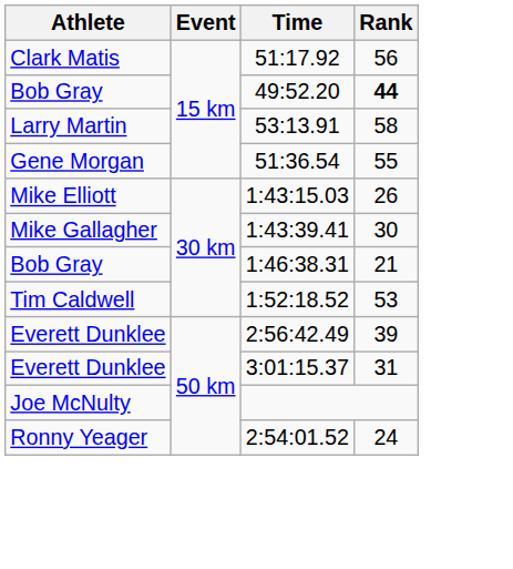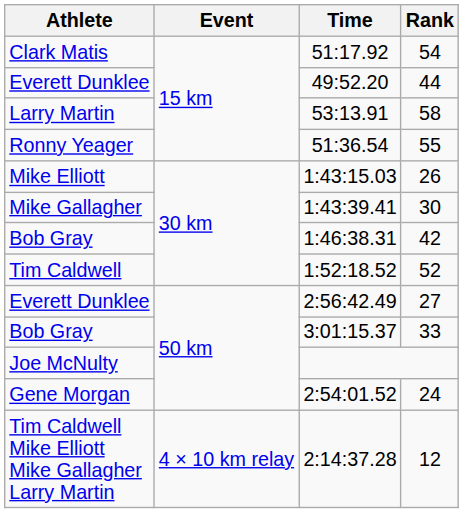51:17.92 | Rank: 56 -> 54
49:52.20 | Athlete: Bob Gray -> Everett Dunklee
49:52.20 | Rank: bold -> normal
51:36.54 | Athlete: Gene Morgan -> Ronny Yeager
1:46:38.31 | Rank: 21 -> 42
1:52:18.52 | Rank: 53 -> 52
2:56:42.49 | Rank: 39 -> 27
3:01:15.37 | Athlete: Everett Dunklee -> Bob Gray
3:01:15.37 | Rank: 31 -> 33
2:54:01.52 | Athlete: Ronny Yeager -> Gene Morgan
+ row: Tim Caldwell Mike Elliott Mike Gallagher Larry Martin | 4 × 10 km relay | 2:14:37.28 | 12
